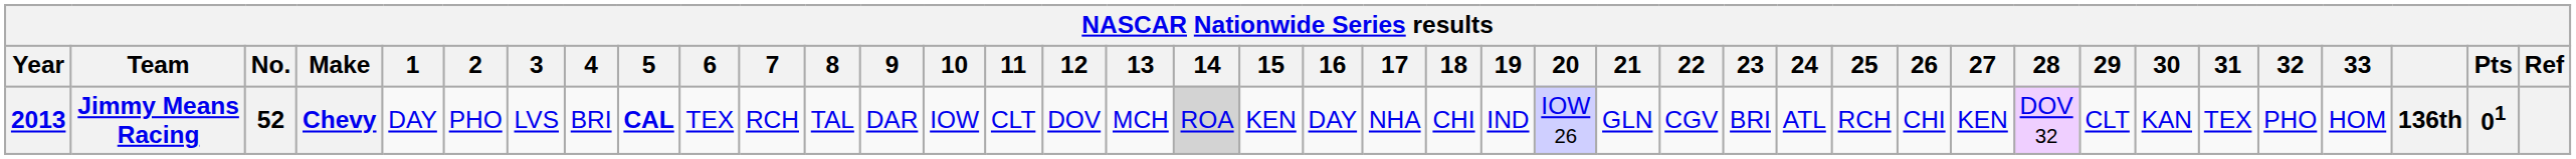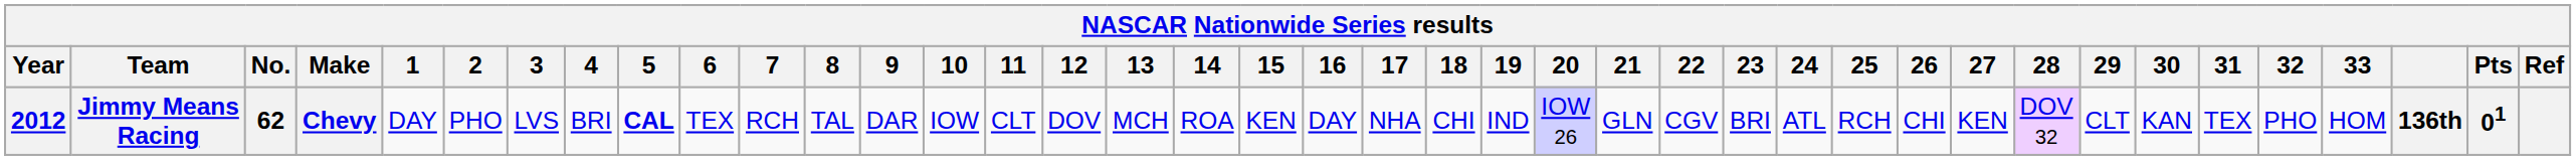Jimmy Means Racing | Year: 2013 -> 2012
Jimmy Means Racing | No.: 52 -> 62
Jimmy Means Racing | 14: lightgrey background -> no background
